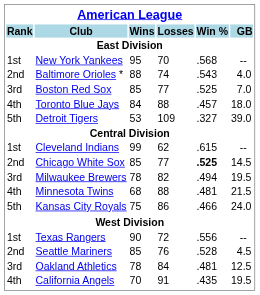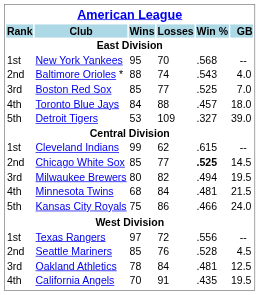Milwaukee Brewers | Wins: 78 -> 80
Minnesota Twins | Losses: 88 -> 84
Texas Rangers | Wins: 90 -> 97
